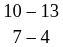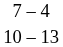rows swapped: 7 – 4 <-> 10 – 13
